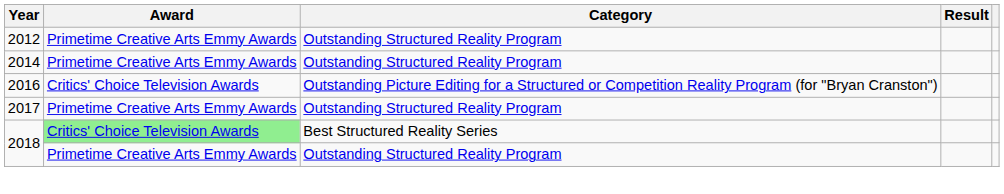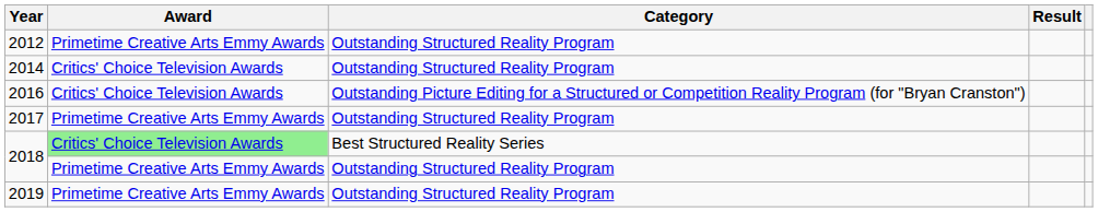2014 | Award: Primetime Creative Arts Emmy Awards -> Critics' Choice Television Awards
+ row: 2019 | Primetime Creative Arts Emmy Awards | Outstanding Structured Reality Program
